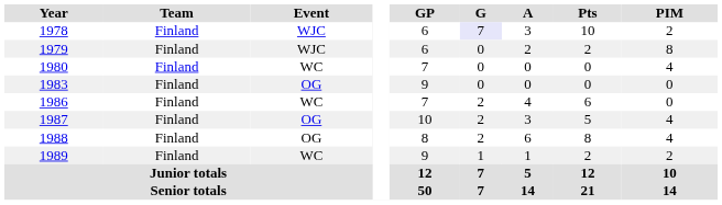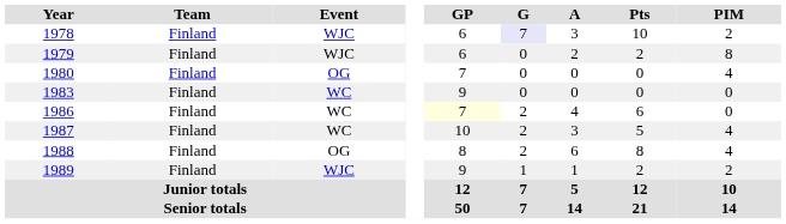1980 | Event: WC -> OG
1983 | Event: OG -> WC
1986 | GP: no background -> lightyellow background
1987 | Event: OG -> WC
1989 | Event: WC -> WJC
